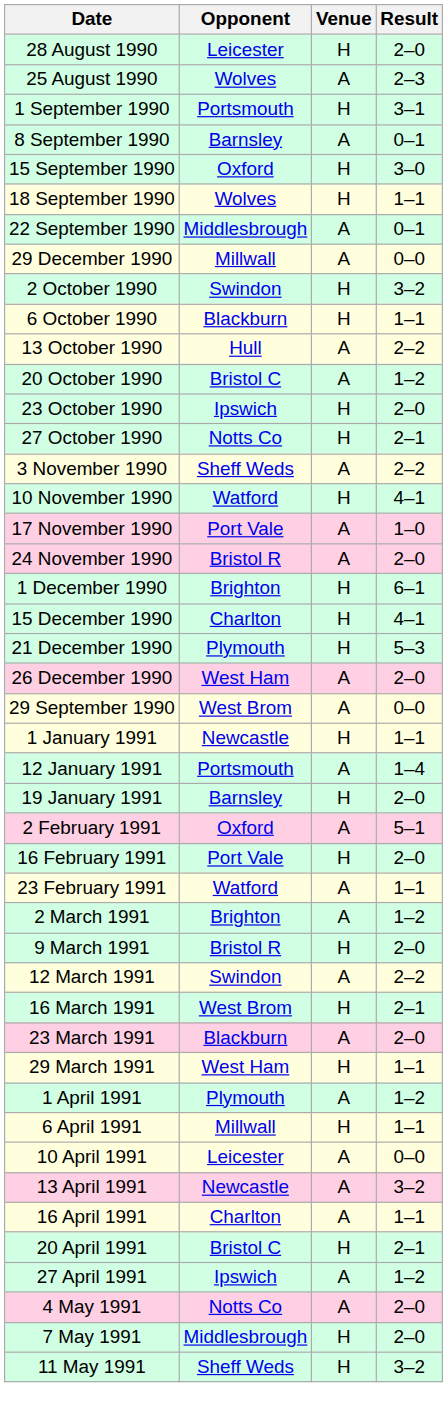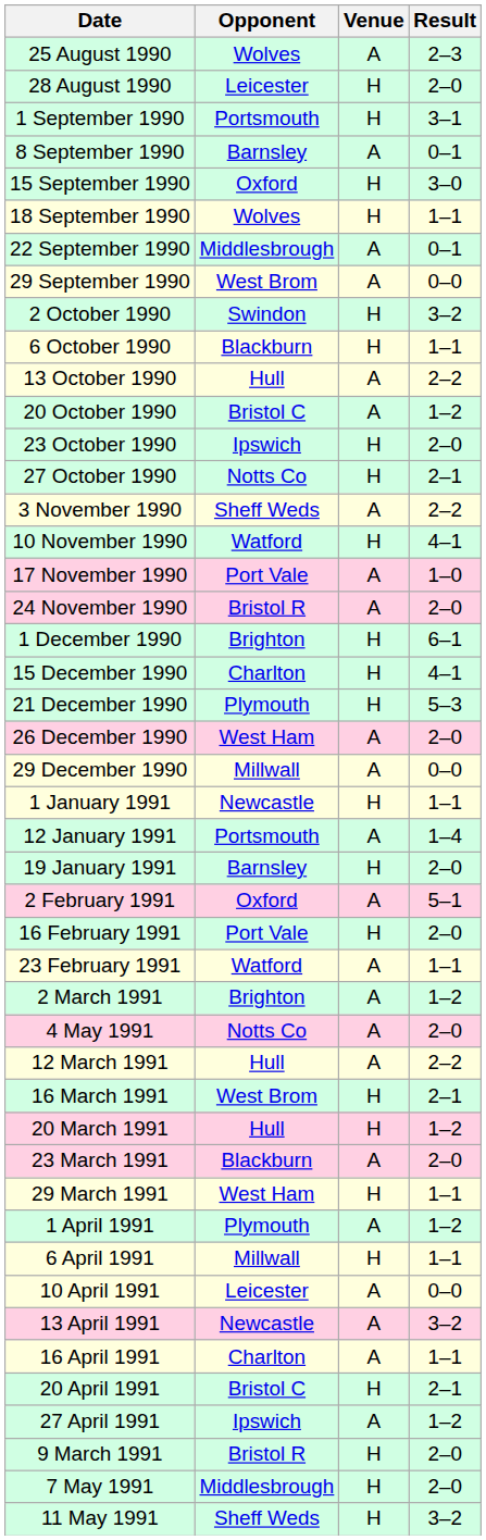rows swapped: 25 August 1990 <-> 28 August 1990
rows swapped: 29 September 1990 <-> 29 December 1990
rows swapped: 9 March 1991 <-> 4 May 1991
12 March 1991 | Opponent: Swindon -> Hull
+ row: 20 March 1991 | Hull | H | 1–2
